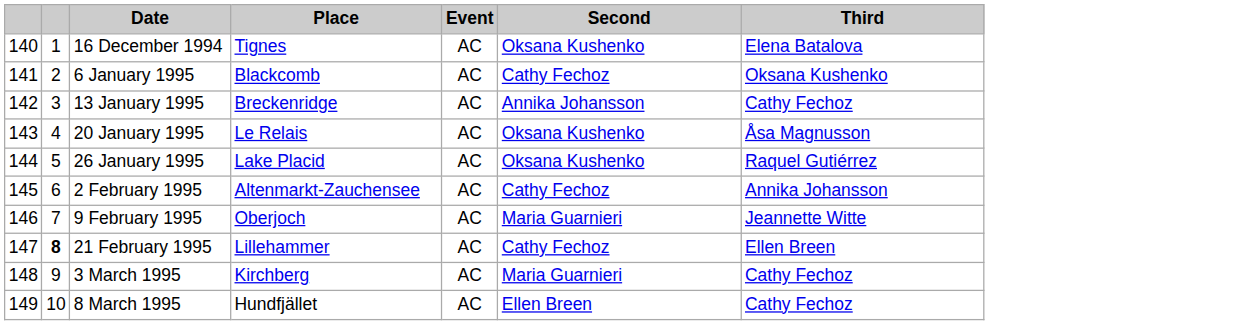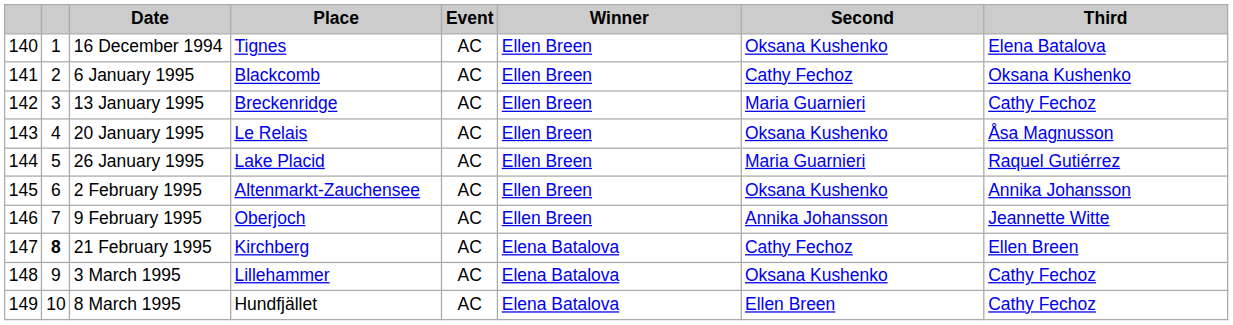+ column: Winner | Ellen Breen | Ellen Breen | Ellen Breen | Ellen Breen | Ellen Breen | Ellen Breen | Ellen Breen | Elena Batalova | Elena Batalova | Elena Batalova
13 January 1995 | Second: Annika Johansson -> Maria Guarnieri
26 January 1995 | Second: Oksana Kushenko -> Maria Guarnieri
2 February 1995 | Second: Cathy Fechoz -> Oksana Kushenko
9 February 1995 | Second: Maria Guarnieri -> Annika Johansson
21 February 1995 | Place: Lillehammer -> Kirchberg
3 March 1995 | Place: Kirchberg -> Lillehammer
3 March 1995 | Second: Maria Guarnieri -> Oksana Kushenko
